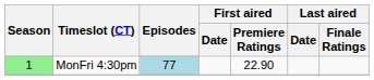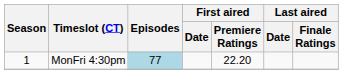MonFri 4:30pm | Season: lightgreen background -> no background
MonFri 4:30pm | First aired / Premiere Ratings: 22.90 -> 22.20
